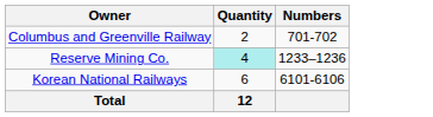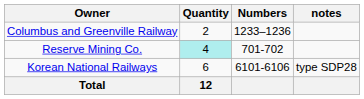+ column: notes | type SDP28
Columbus and Greenville Railway | Numbers: 701-702 -> 1233–1236
Reserve Mining Co. | Numbers: 1233–1236 -> 701-702
